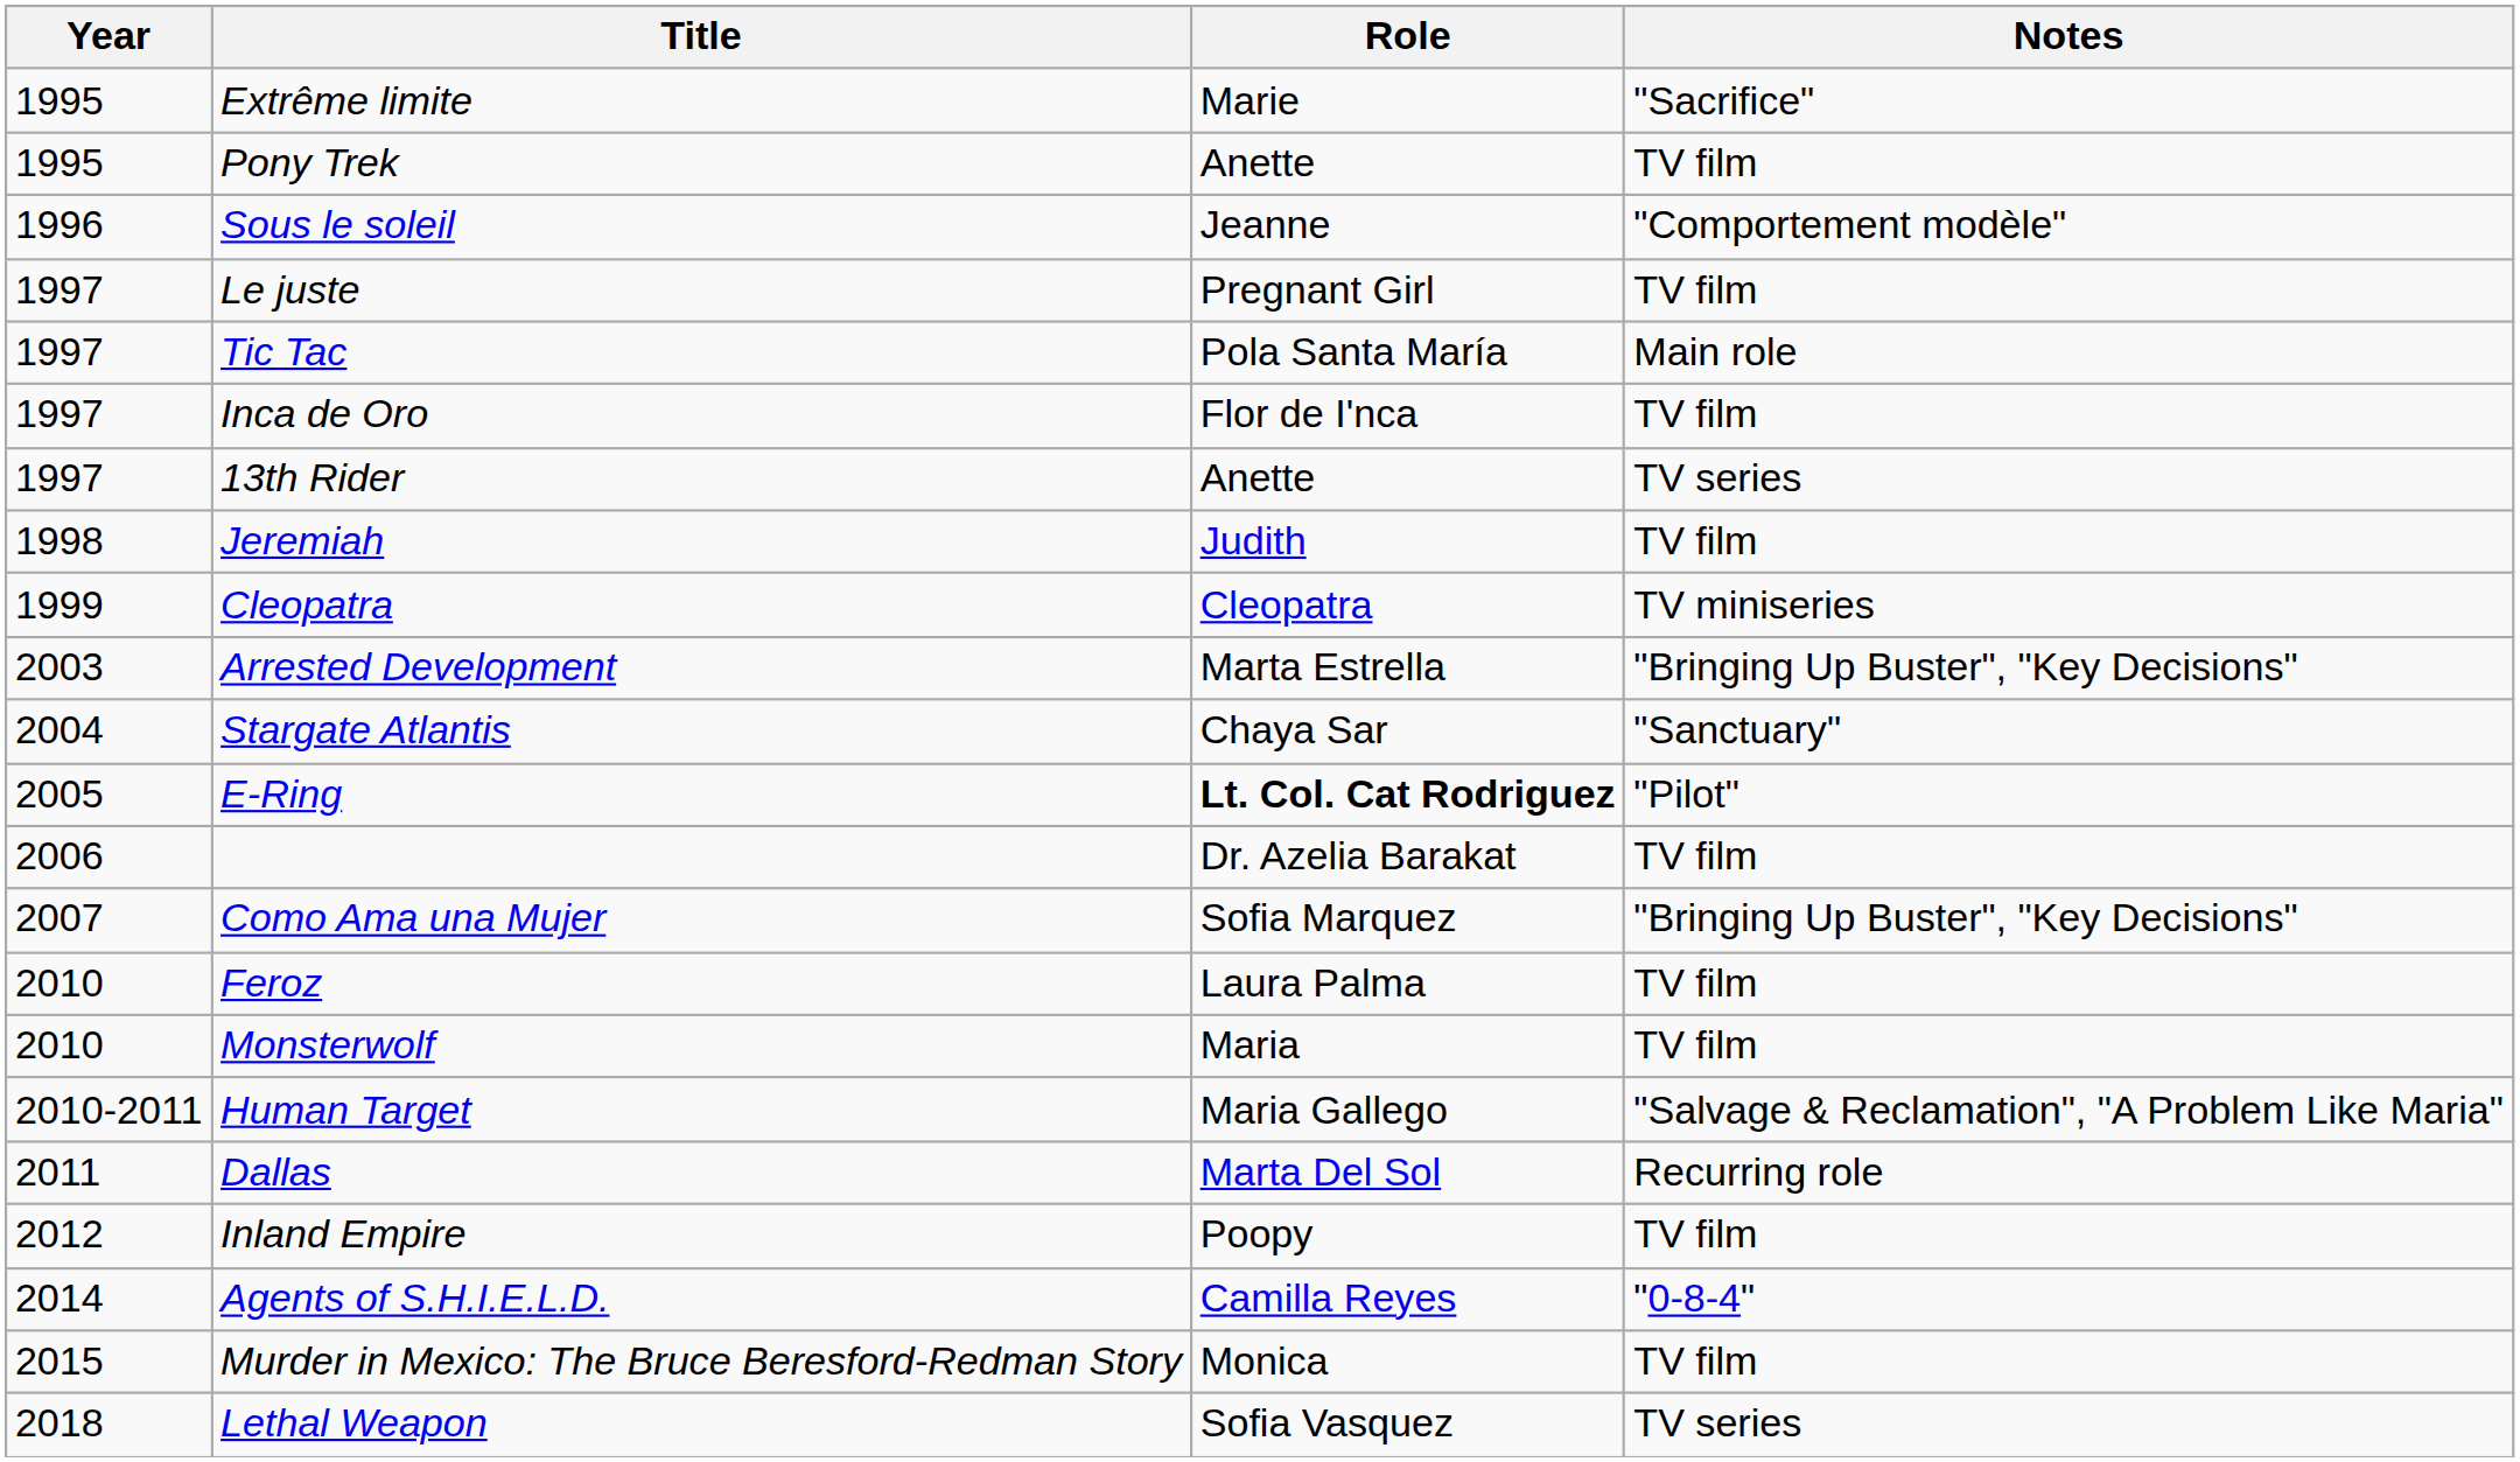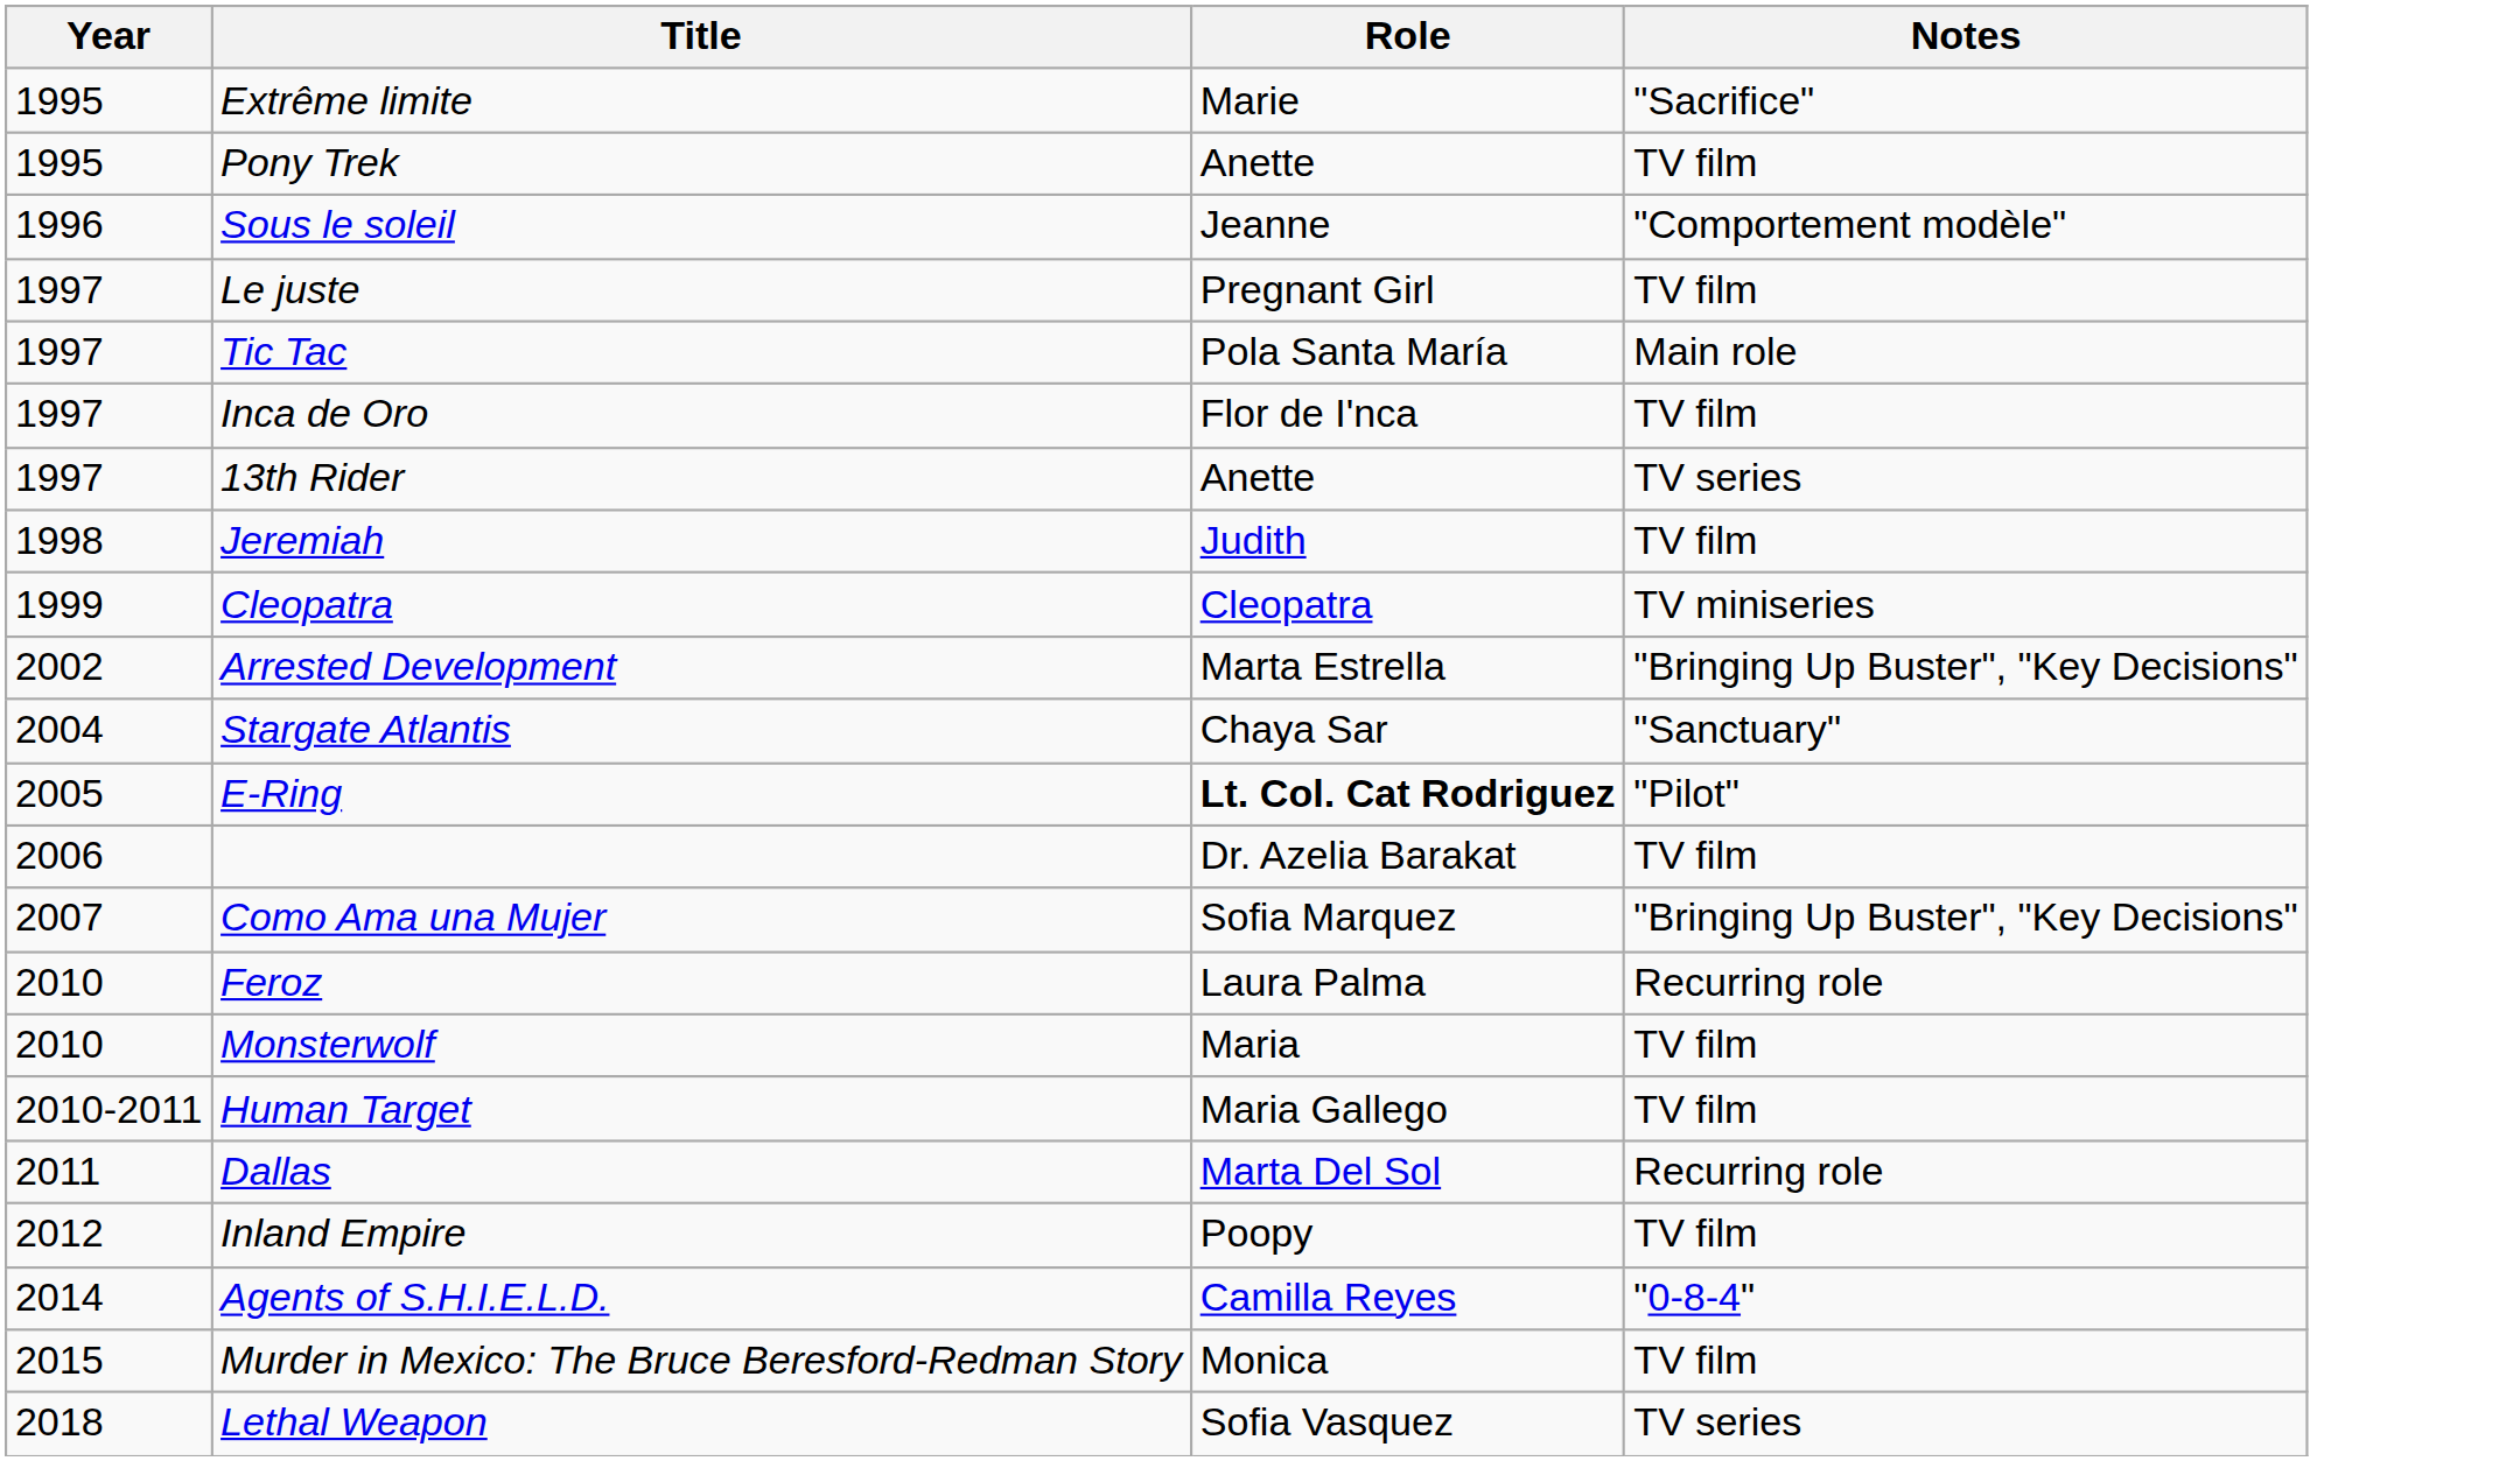Arrested Development | Year: 2003 -> 2002
Feroz | Notes: TV film -> Recurring role
Human Target | Notes: "Salvage & Reclamation", "A Problem Like Maria" -> TV film
